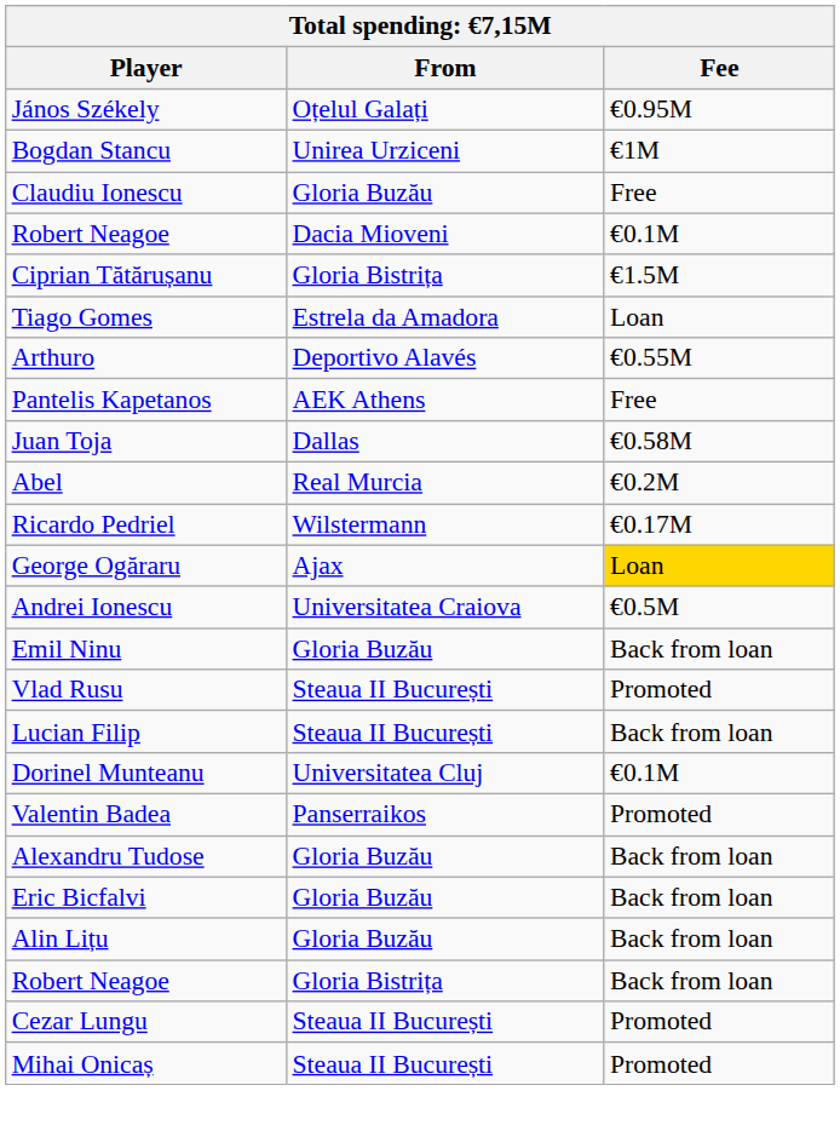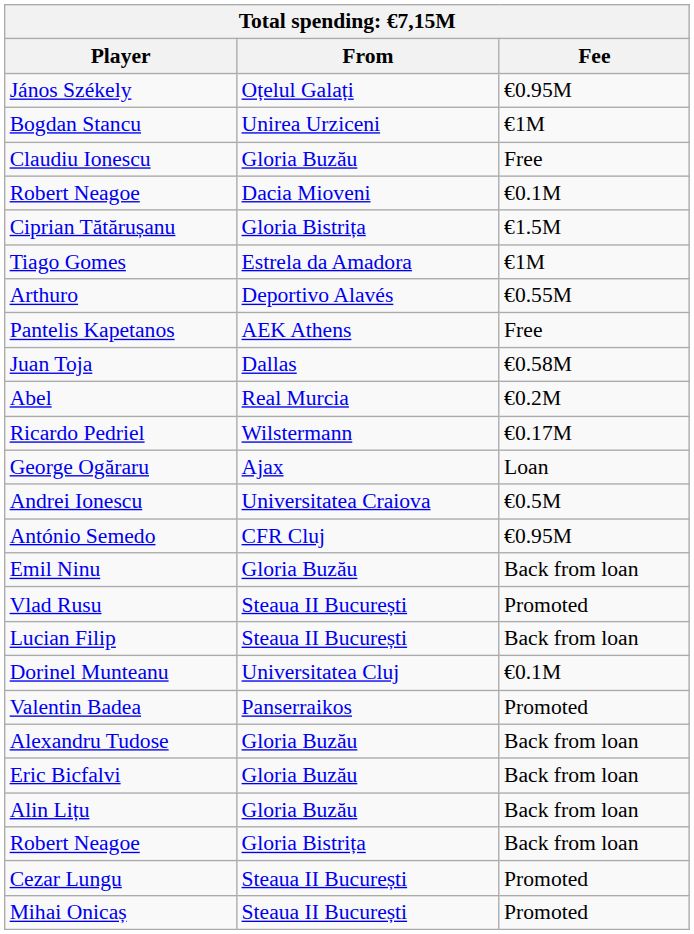Tiago Gomes | Fee: Loan -> €1M
George Ogăraru | Fee: gold background -> no background
+ row: António Semedo | CFR Cluj | €0.95M
